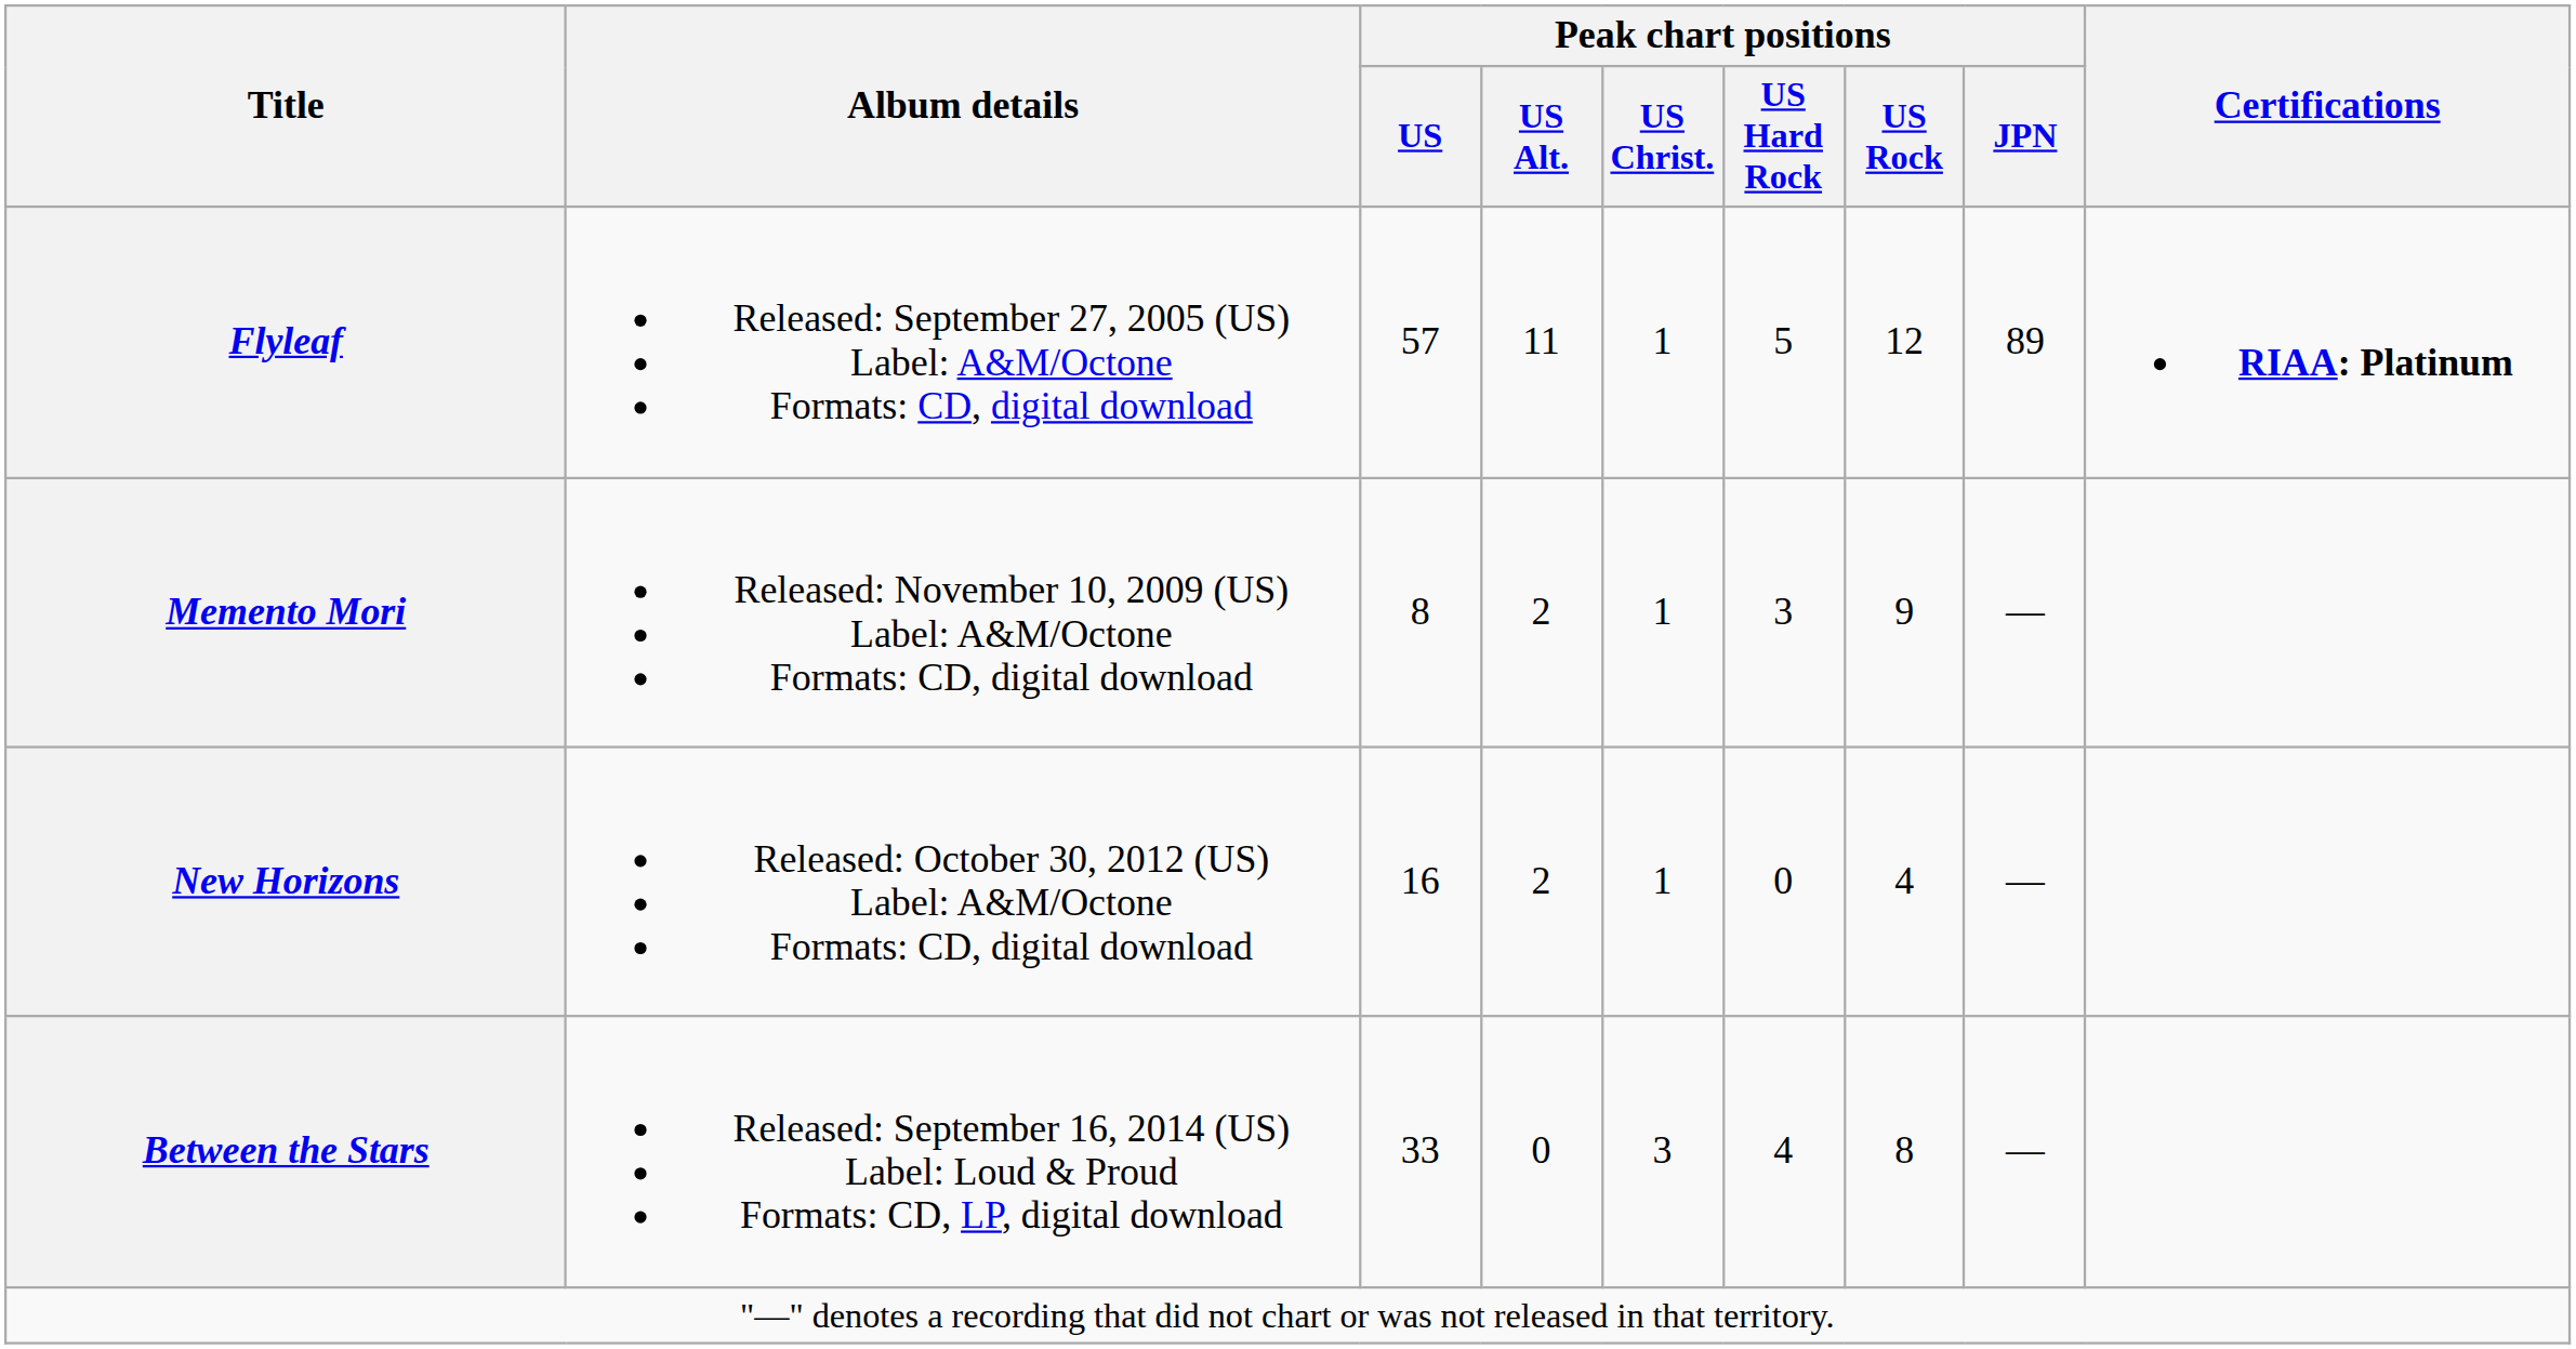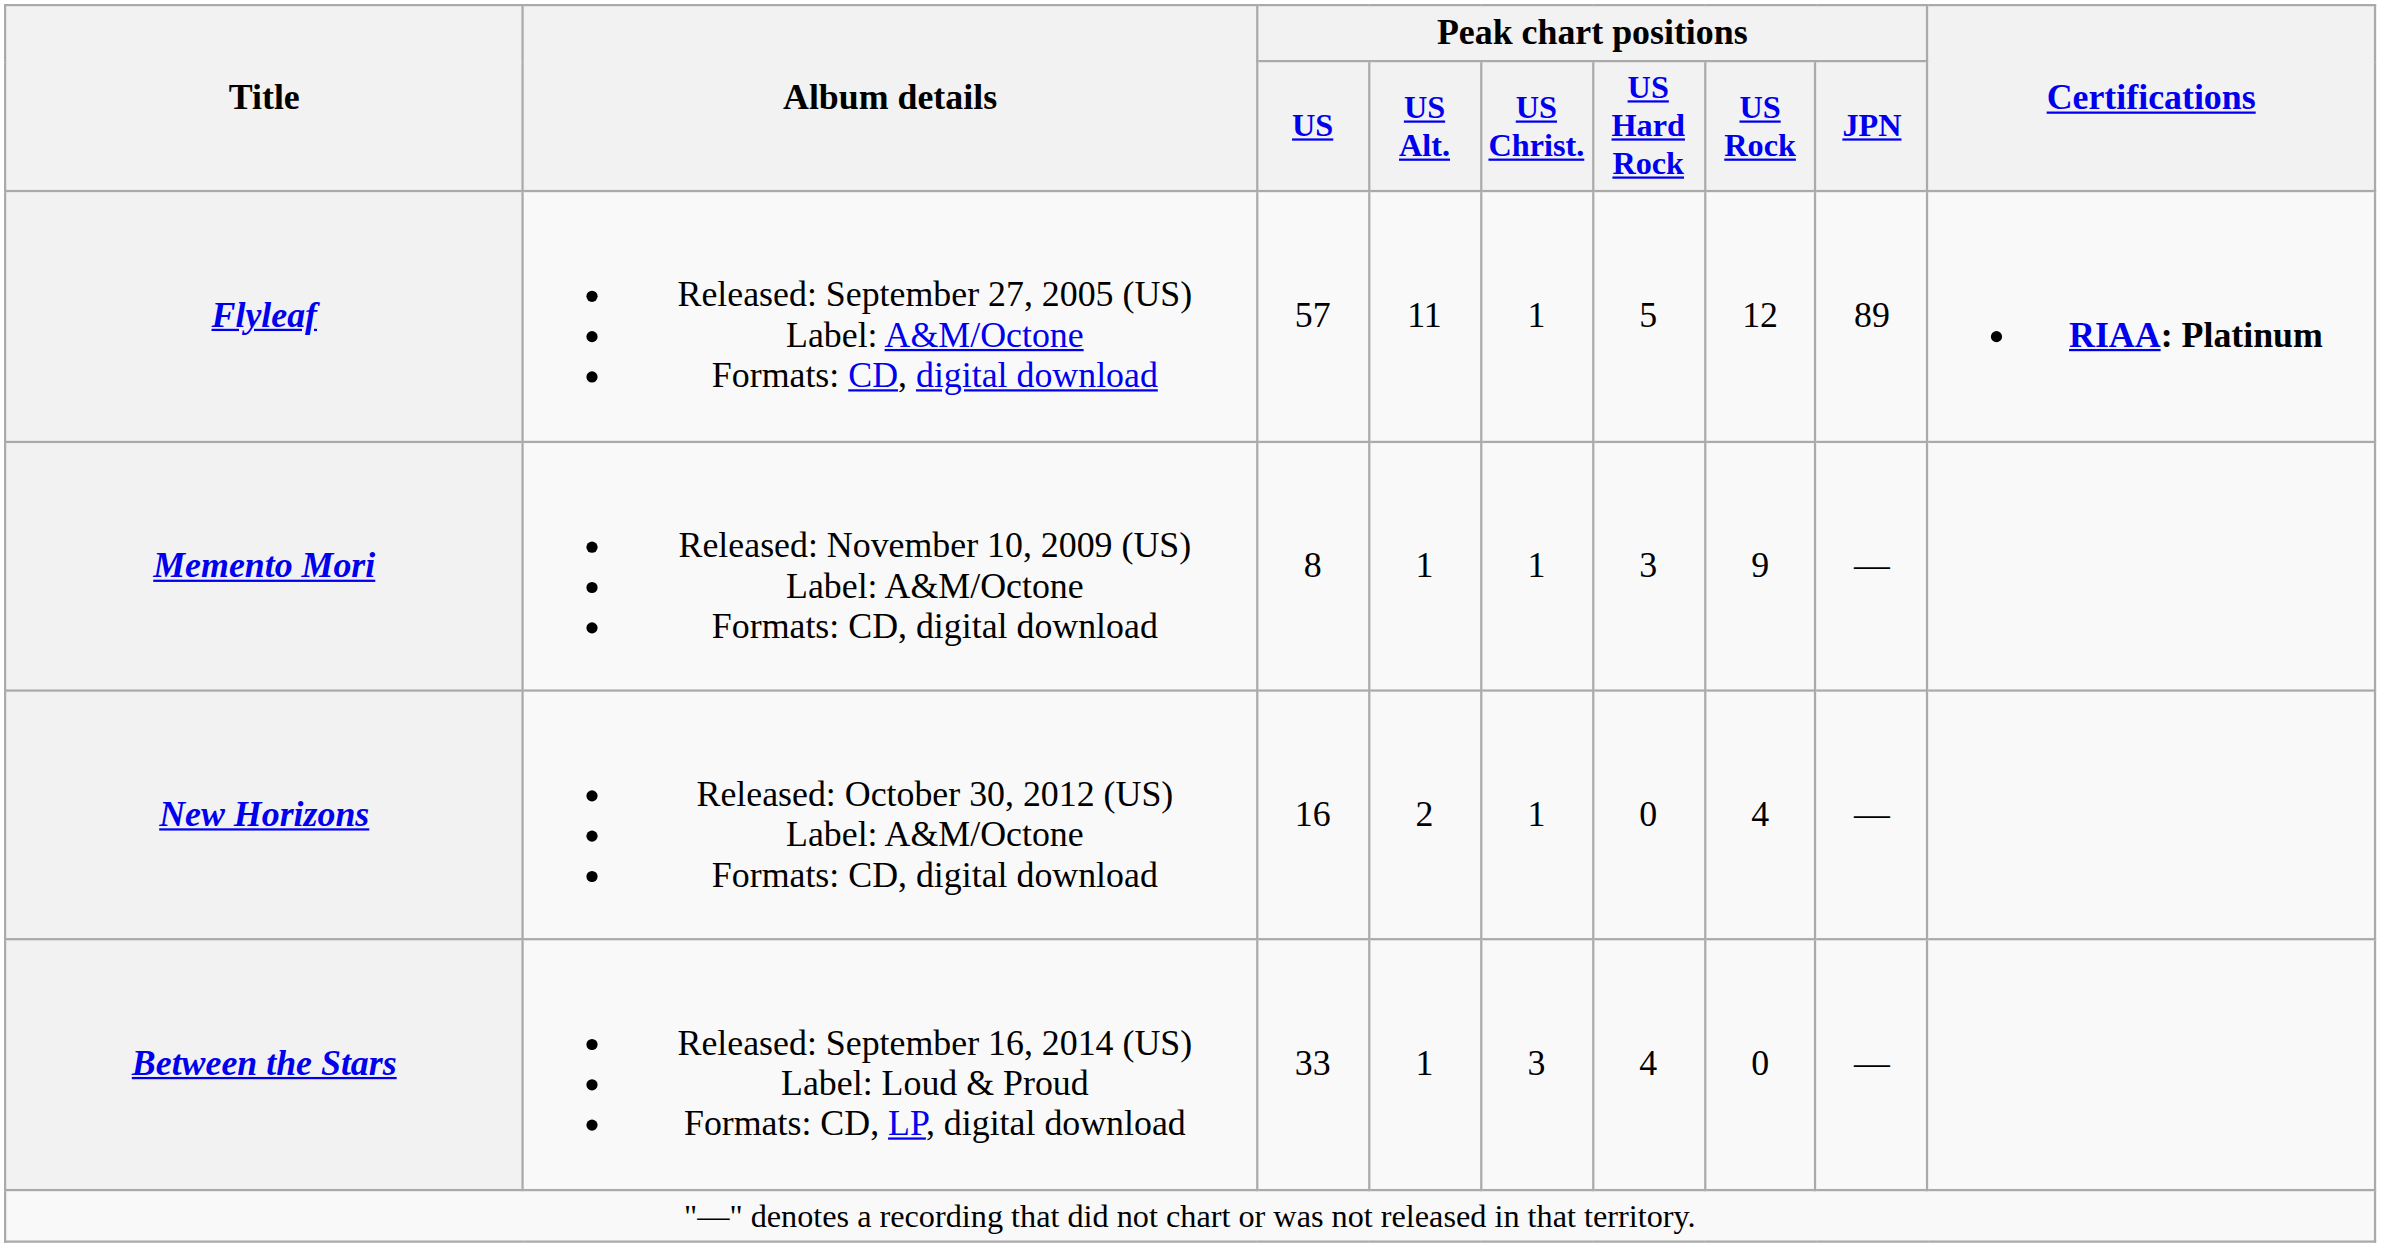Memento Mori | Peak chart positions / US Alt.: 2 -> 1
Between the Stars | Peak chart positions / US Alt.: 0 -> 1
Between the Stars | Peak chart positions / US Rock: 8 -> 0
